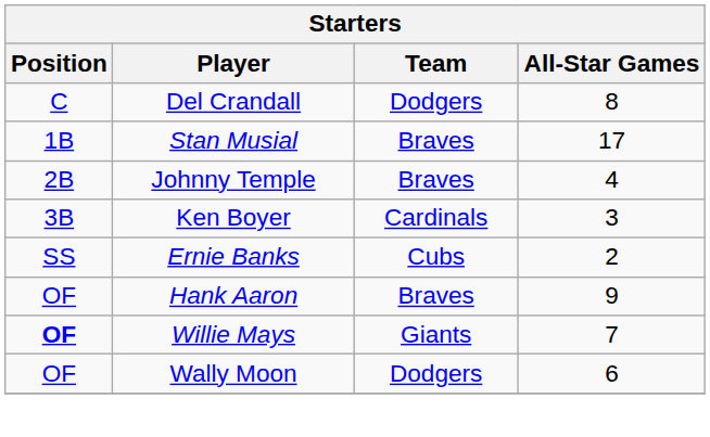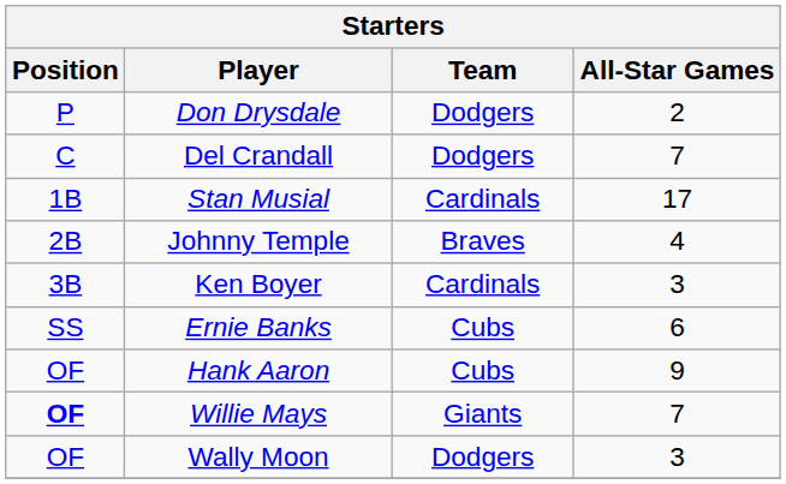+ row: P | Don Drysdale | Dodgers | 2
Del Crandall | All-Star Games: 8 -> 7
Stan Musial | Team: Braves -> Cardinals
Ernie Banks | All-Star Games: 2 -> 6
Hank Aaron | Team: Braves -> Cubs
Wally Moon | All-Star Games: 6 -> 3
